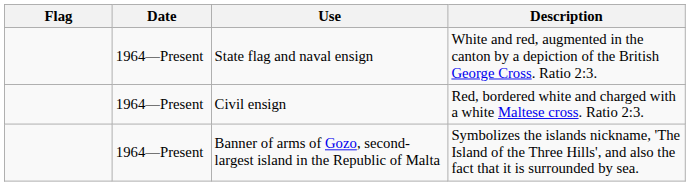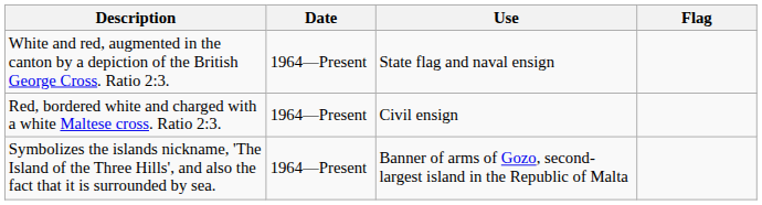columns swapped: Flag <-> Description
